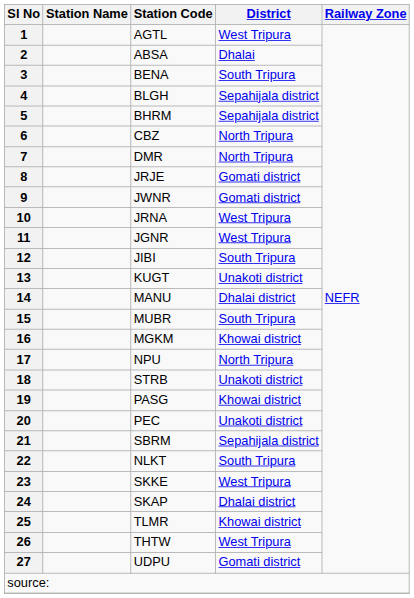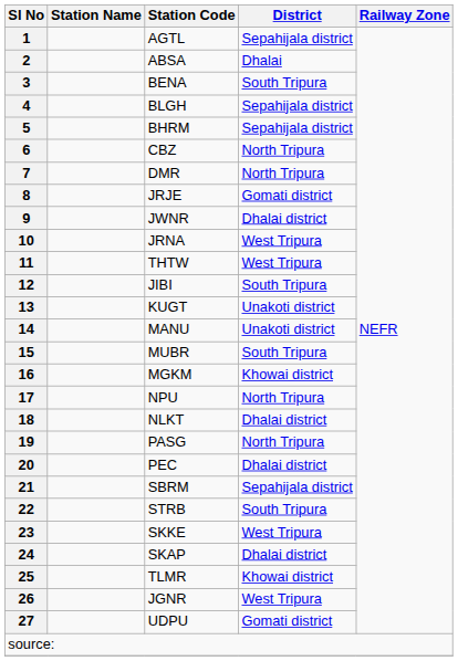1 | District: West Tripura -> Sepahijala district
9 | District: Gomati district -> Dhalai district
11 | Station Code: JGNR -> THTW
14 | District: Dhalai district -> Unakoti district
18 | Station Code: STRB -> NLKT
18 | District: Unakoti district -> Dhalai district
19 | District: Khowai district -> North Tripura
20 | District: Unakoti district -> Dhalai district
22 | Station Code: NLKT -> STRB
26 | Station Code: THTW -> JGNR
